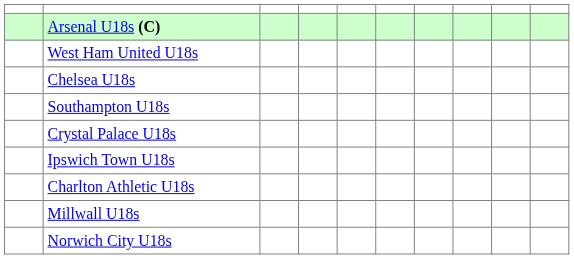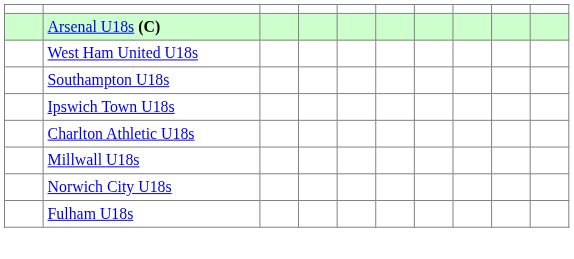- row: Chelsea U18s
- row: Crystal Palace U18s
+ row: Fulham U18s
